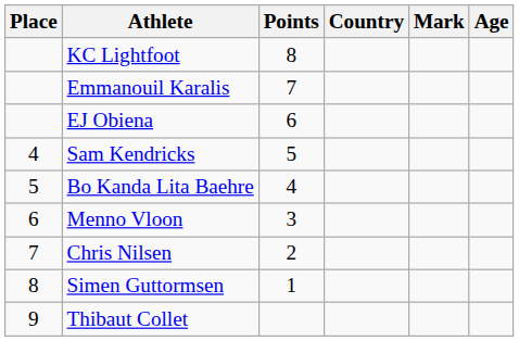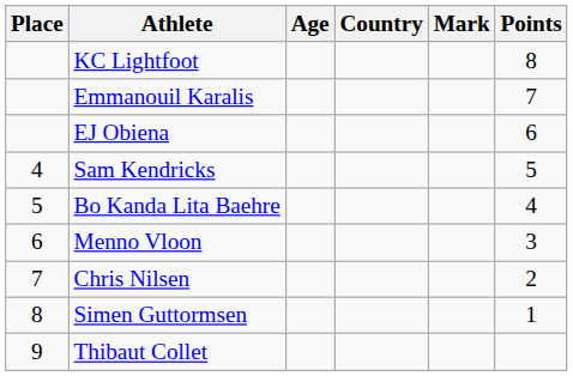columns swapped: Age <-> Points
